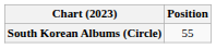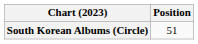South Korean Albums (Circle) | Position: 55 -> 51
